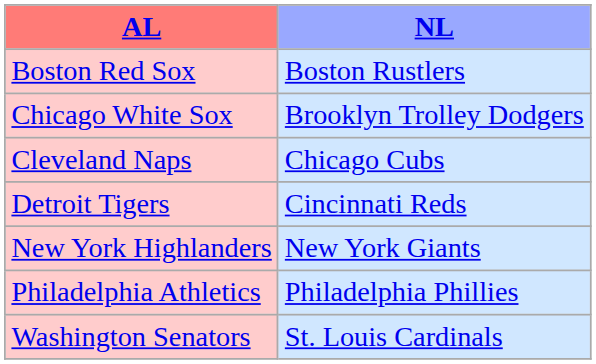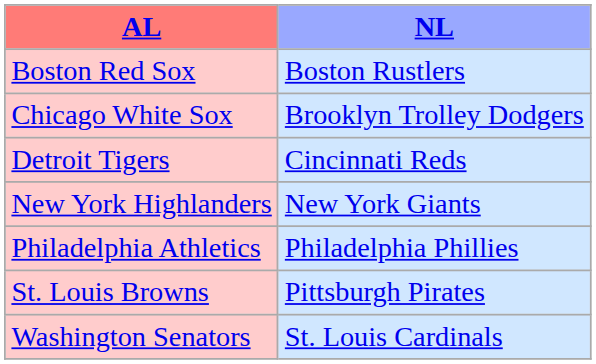- row: Cleveland Naps | Chicago Cubs
+ row: St. Louis Browns | Pittsburgh Pirates
